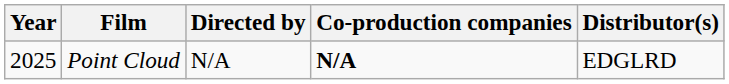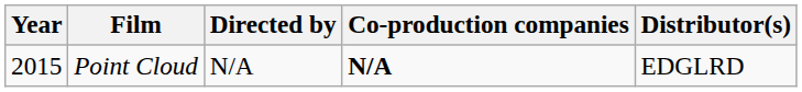Point Cloud | Year: 2025 -> 2015
